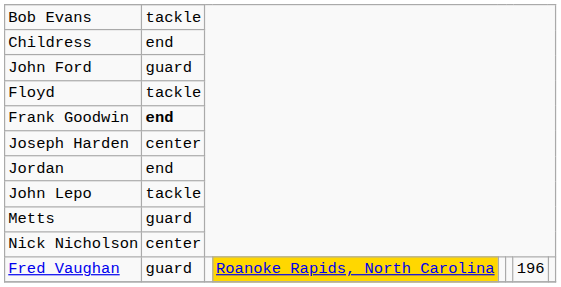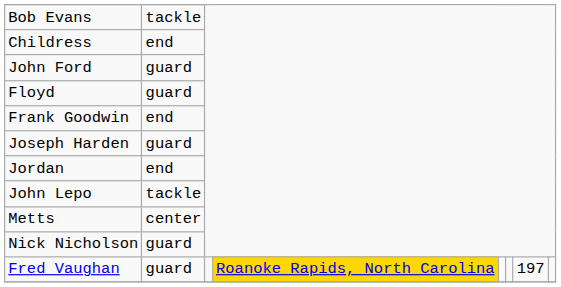Floyd | column 2: tackle -> guard
Frank Goodwin | column 2: bold -> normal
Joseph Harden | column 2: center -> guard
Metts | column 2: guard -> center
Nick Nicholson | column 2: center -> guard
Fred Vaughan | column 7: 196 -> 197
